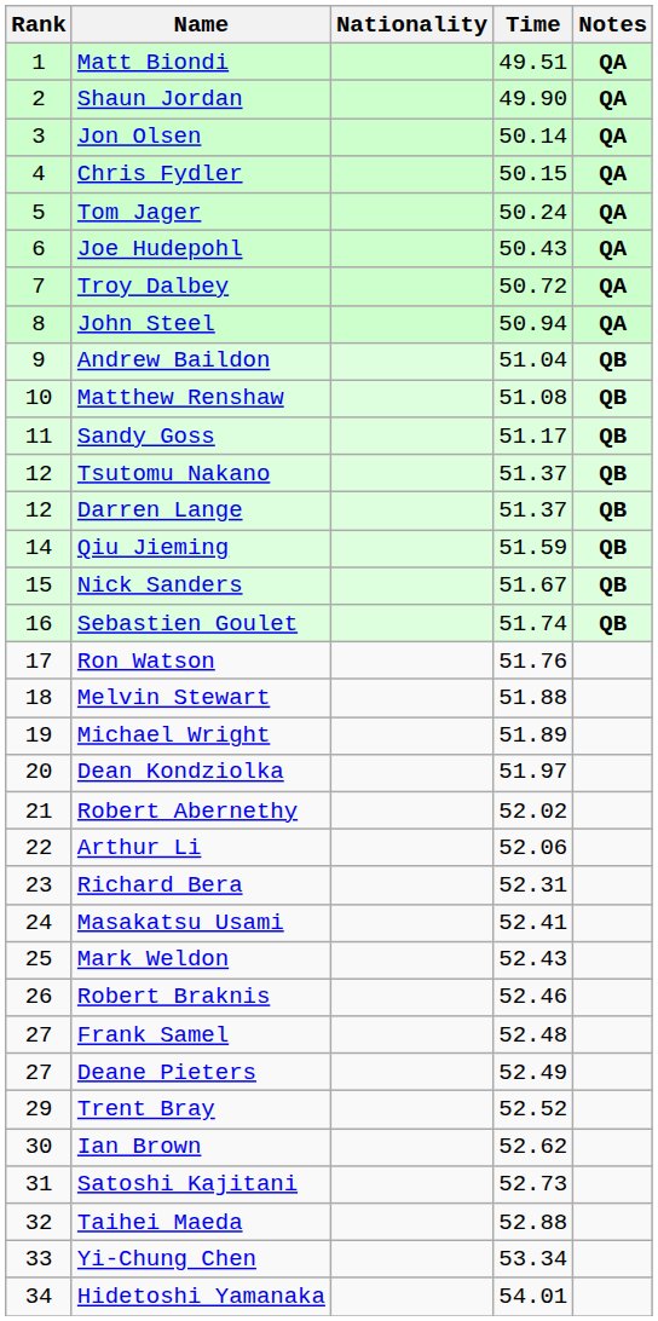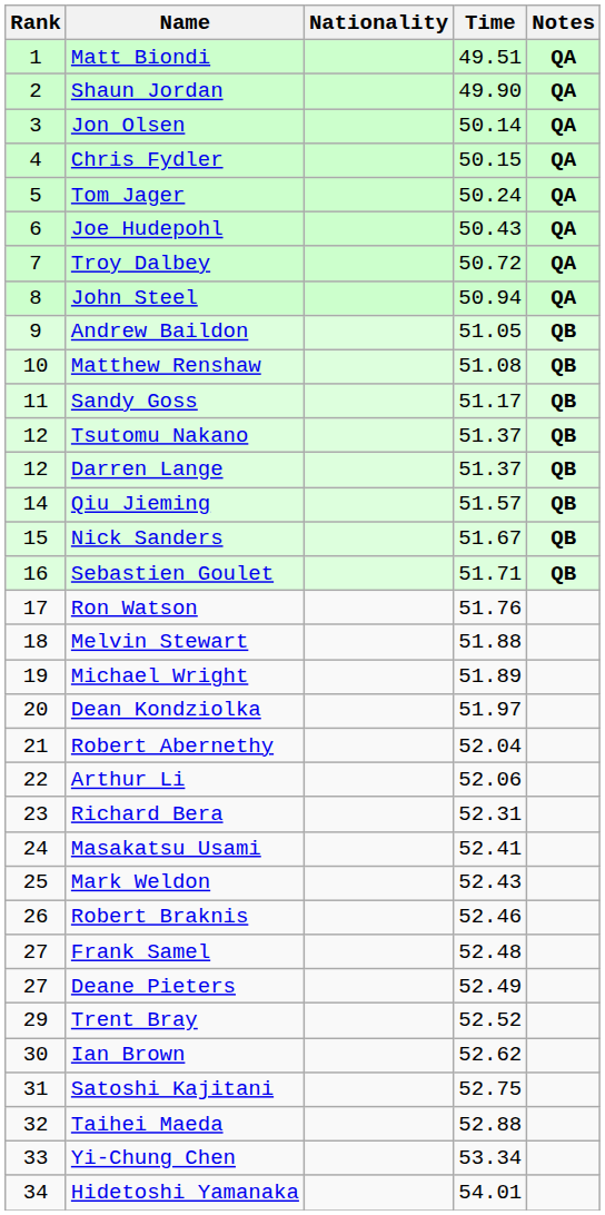Andrew Baildon | Time: 51.04 -> 51.05
Qiu Jieming | Time: 51.59 -> 51.57
Sebastien Goulet | Time: 51.74 -> 51.71
Robert Abernethy | Time: 52.02 -> 52.04
Satoshi Kajitani | Time: 52.73 -> 52.75
